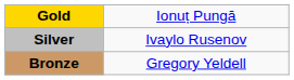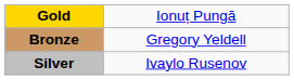rows swapped: Silver <-> Bronze
